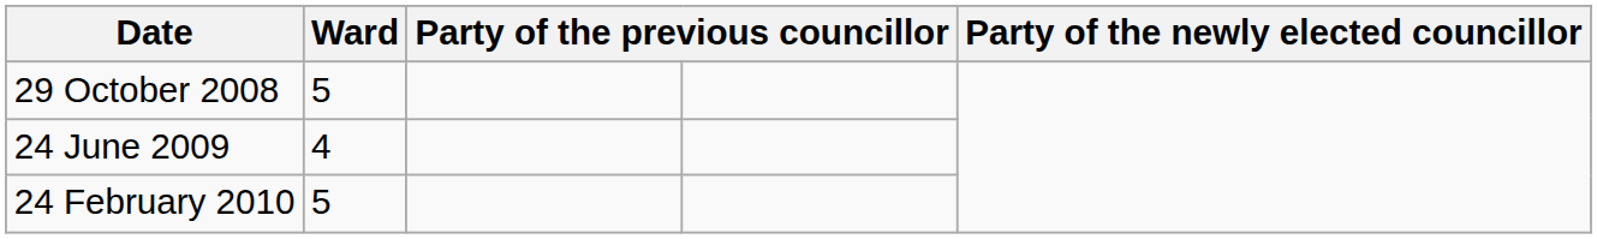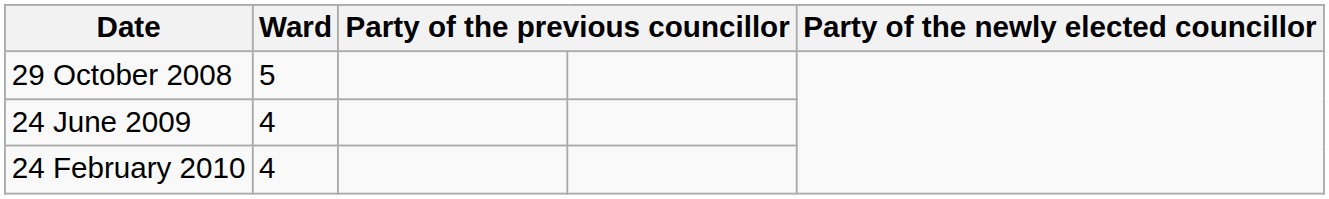24 February 2010 | Ward: 5 -> 4
